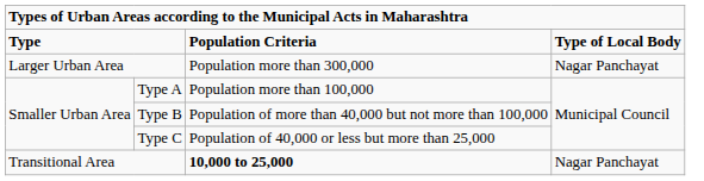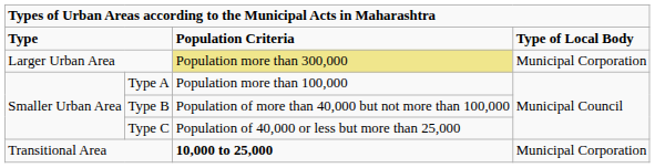Larger Urban Area | column 3: no background -> khaki background
Larger Urban Area | column 4: Nagar Panchayat -> Municipal Corporation
Transitional Area | column 4: Nagar Panchayat -> Municipal Corporation
